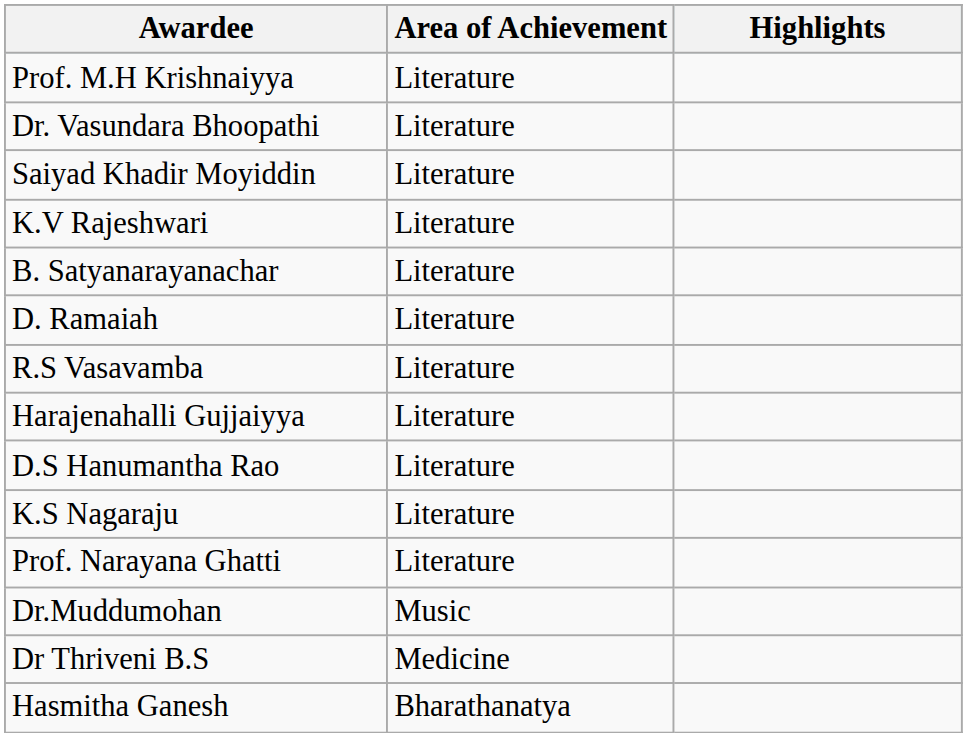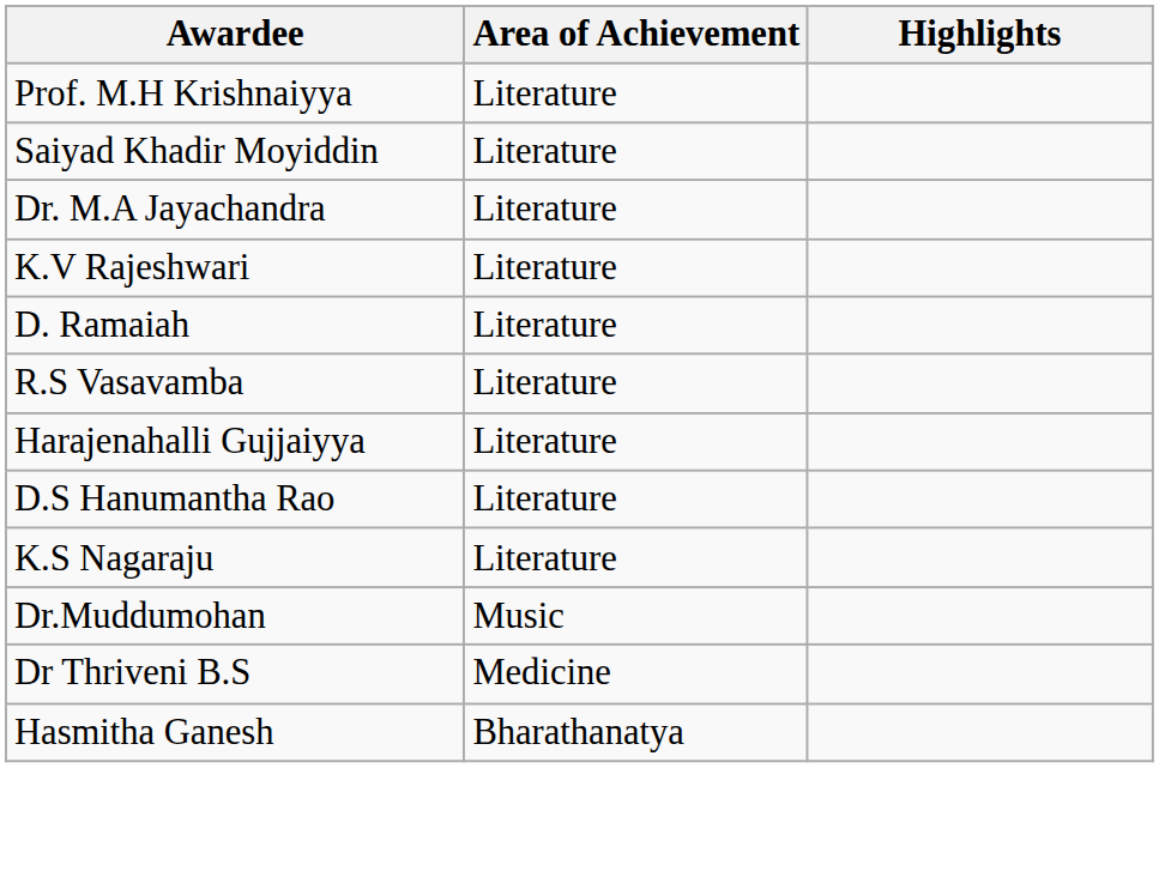- row: Dr. Vasundara Bhoopathi | Literature
+ row: Dr. M.A Jayachandra | Literature
- row: B. Satyanarayanachar | Literature
- row: Prof. Narayana Ghatti | Literature
